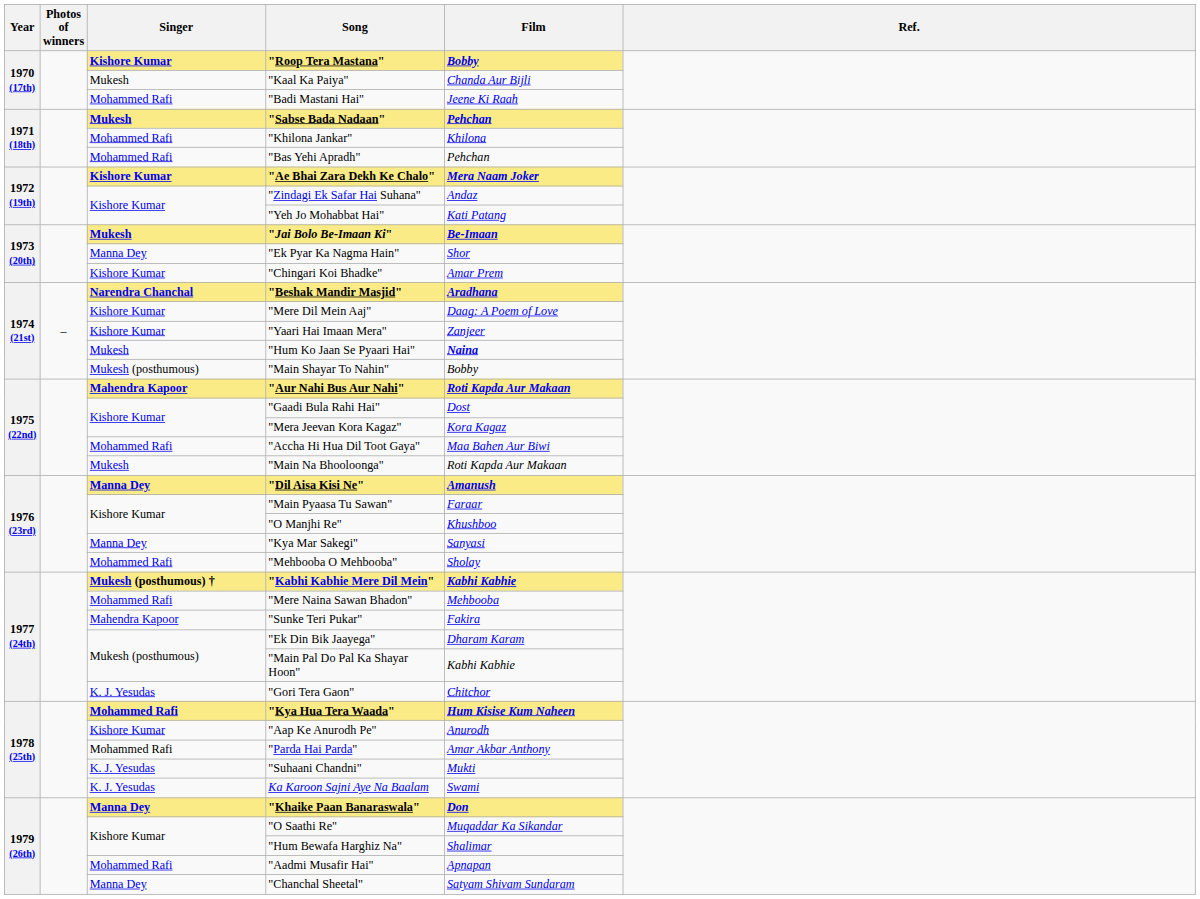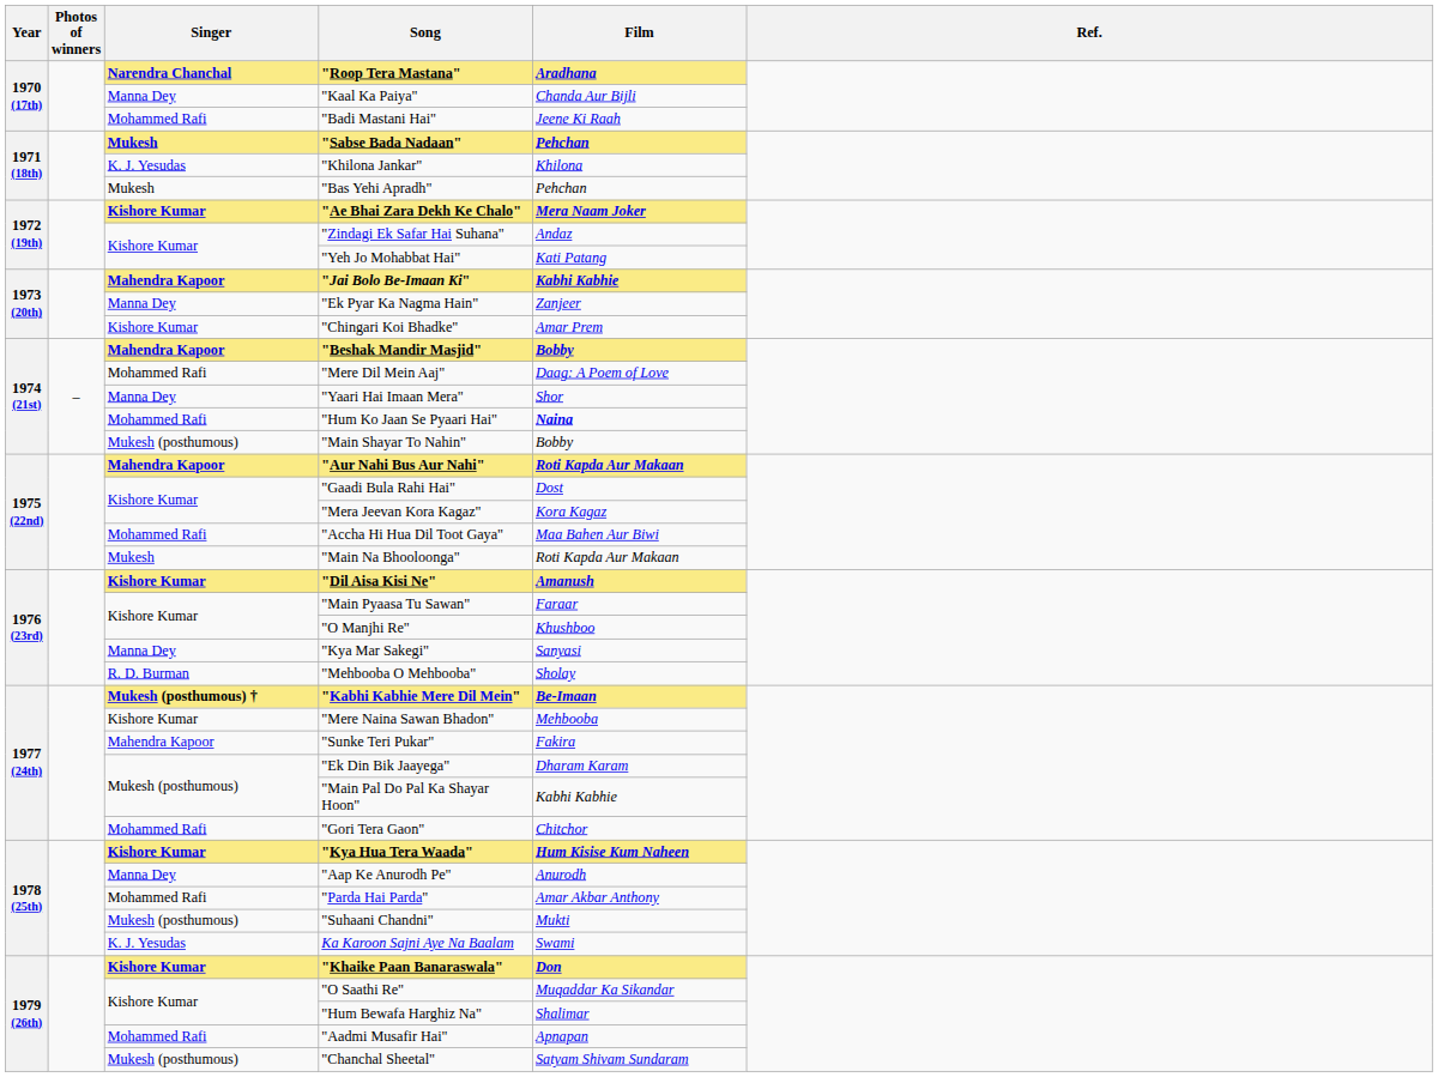"Roop Tera Mastana" | Singer: Kishore Kumar -> Narendra Chanchal
"Roop Tera Mastana" | Film: Bobby -> Aradhana
"Kaal Ka Paiya" | Singer: Mukesh -> Manna Dey
"Khilona Jankar" | Singer: Mohammed Rafi -> K. J. Yesudas
"Bas Yehi Apradh" | Singer: Mohammed Rafi -> Mukesh
"Jai Bolo Be-Imaan Ki" | Singer: Mukesh -> Mahendra Kapoor
"Jai Bolo Be-Imaan Ki" | Film: Be-Imaan -> Kabhi Kabhie
"Ek Pyar Ka Nagma Hain" | Film: Shor -> Zanjeer
"Beshak Mandir Masjid" | Singer: Narendra Chanchal -> Mahendra Kapoor
"Beshak Mandir Masjid" | Film: Aradhana -> Bobby
"Mere Dil Mein Aaj" | Singer: Kishore Kumar -> Mohammed Rafi
"Yaari Hai Imaan Mera" | Singer: Kishore Kumar -> Manna Dey
"Yaari Hai Imaan Mera" | Film: Zanjeer -> Shor
"Hum Ko Jaan Se Pyaari Hai" | Singer: Mukesh -> Mohammed Rafi
"Dil Aisa Kisi Ne" | Singer: Manna Dey -> Kishore Kumar
"Mehbooba O Mehbooba" | Singer: Mohammed Rafi -> R. D. Burman
"Kabhi Kabhie Mere Dil Mein" | Film: Kabhi Kabhie -> Be-Imaan
"Mere Naina Sawan Bhadon" | Singer: Mohammed Rafi -> Kishore Kumar
"Gori Tera Gaon" | Singer: K. J. Yesudas -> Mohammed Rafi
"Kya Hua Tera Waada" | Singer: Mohammed Rafi -> Kishore Kumar
"Aap Ke Anurodh Pe" | Singer: Kishore Kumar -> Manna Dey
"Suhaani Chandni" | Singer: K. J. Yesudas -> Mukesh (posthumous)
"Khaike Paan Banaraswala" | Singer: Manna Dey -> Kishore Kumar
"Chanchal Sheetal" | Singer: Manna Dey -> Mukesh (posthumous)
